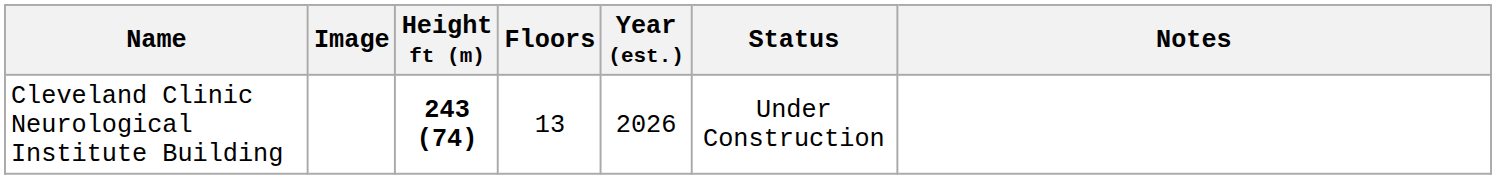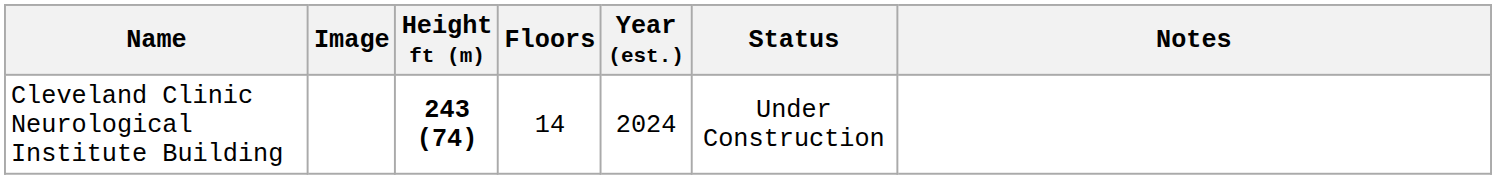Cleveland Clinic Neurological Institute Building | Floors: 13 -> 14
Cleveland Clinic Neurological Institute Building | Year (est.): 2026 -> 2024
